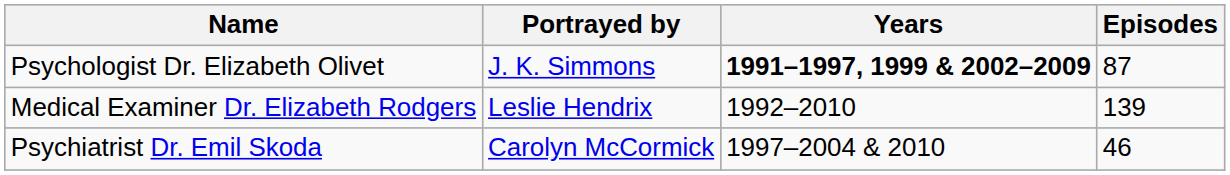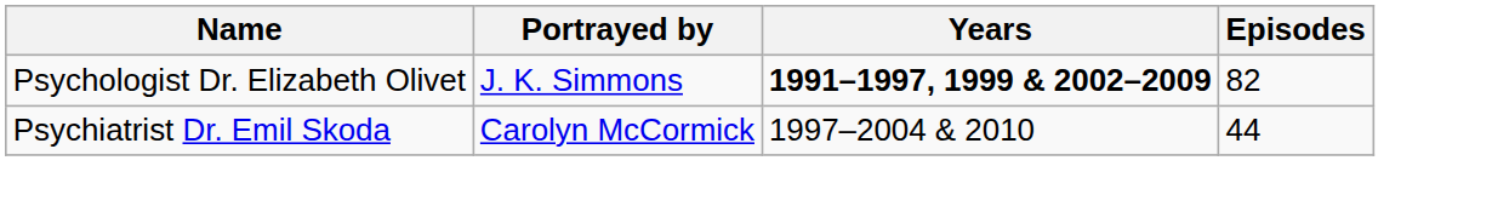Psychologist Dr. Elizabeth Olivet | Episodes: 87 -> 82
- row: Medical Examiner Dr. Elizabeth Rodgers | Leslie Hendrix | 1992–2010 | 139
Psychiatrist Dr. Emil Skoda | Episodes: 46 -> 44
